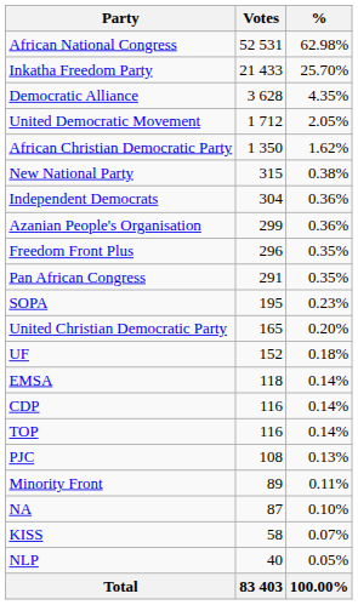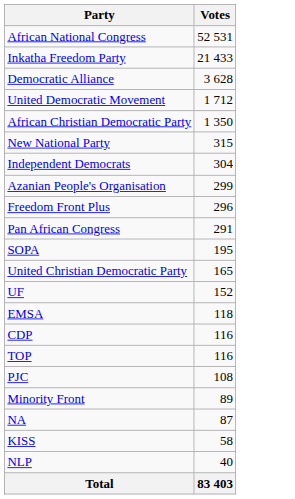- column: % | 62.98% | 25.70% | 4.35% | 2.05% | 1.62% | 0.38% | 0.36% | 0.36% | 0.35% | 0.35% | 0.23% | 0.20% | 0.18% | 0.14% | 0.14% | 0.14% | 0.13% | 0.11% | 0.10% | 0.07% | 0.05% | 100.00%
